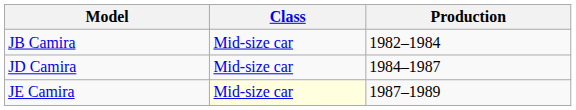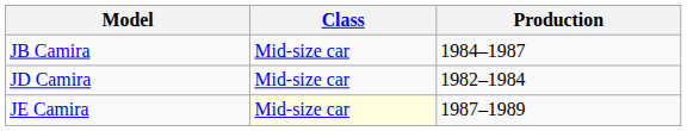JB Camira | Production: 1982–1984 -> 1984–1987
JD Camira | Production: 1984–1987 -> 1982–1984
